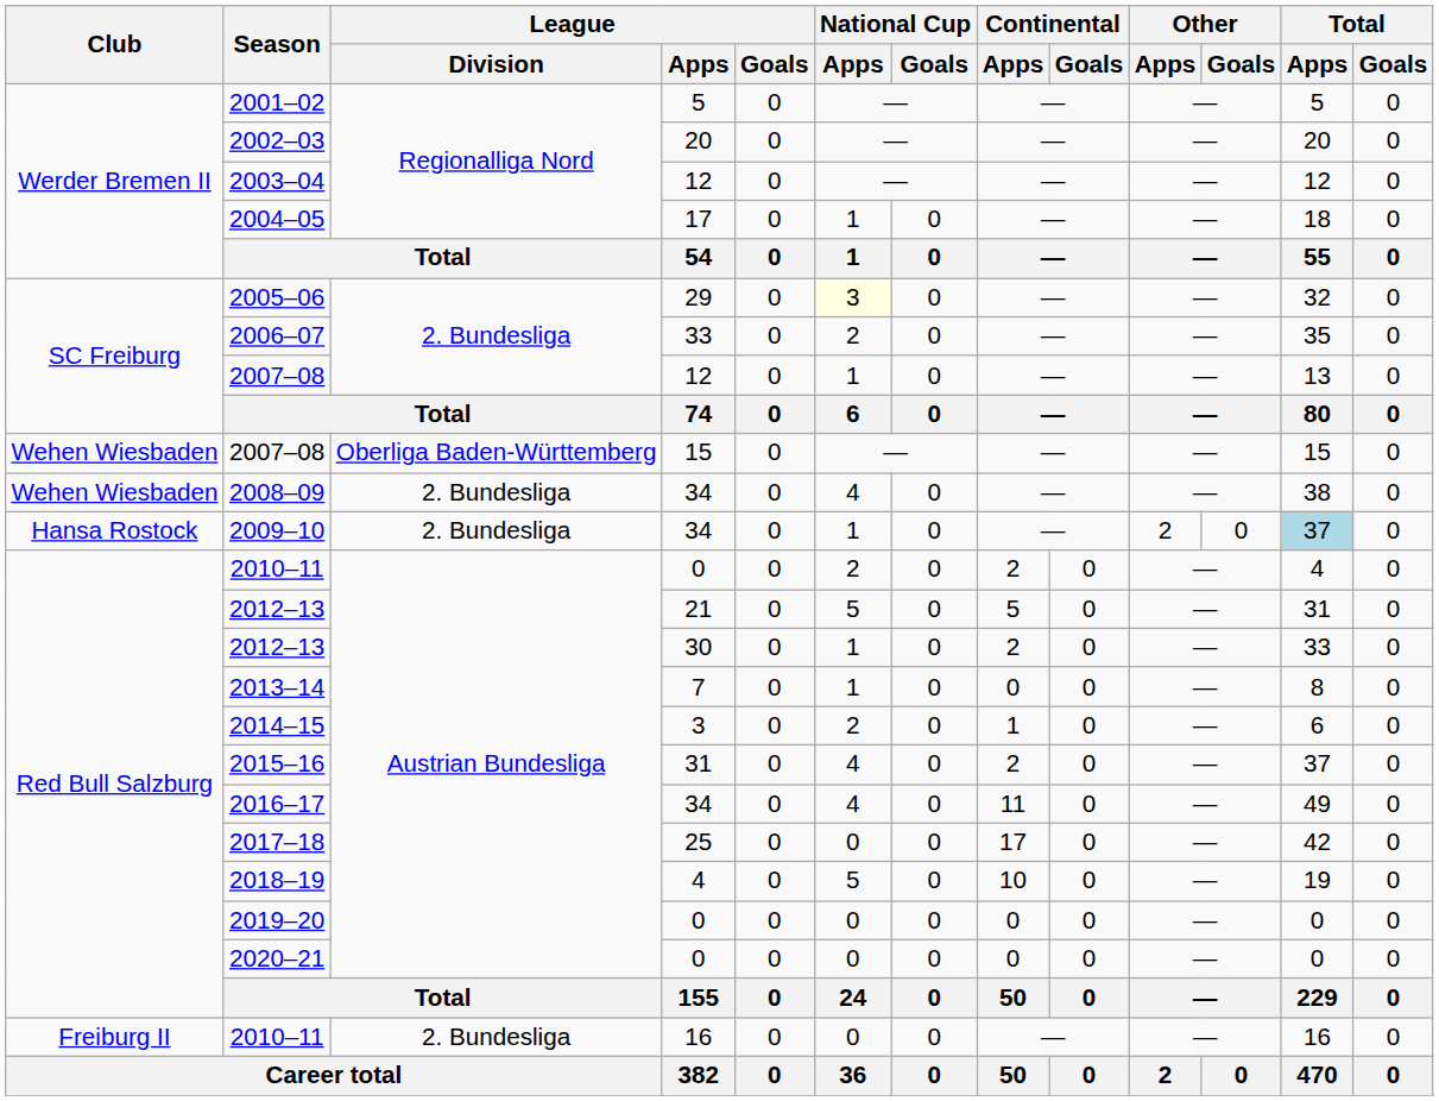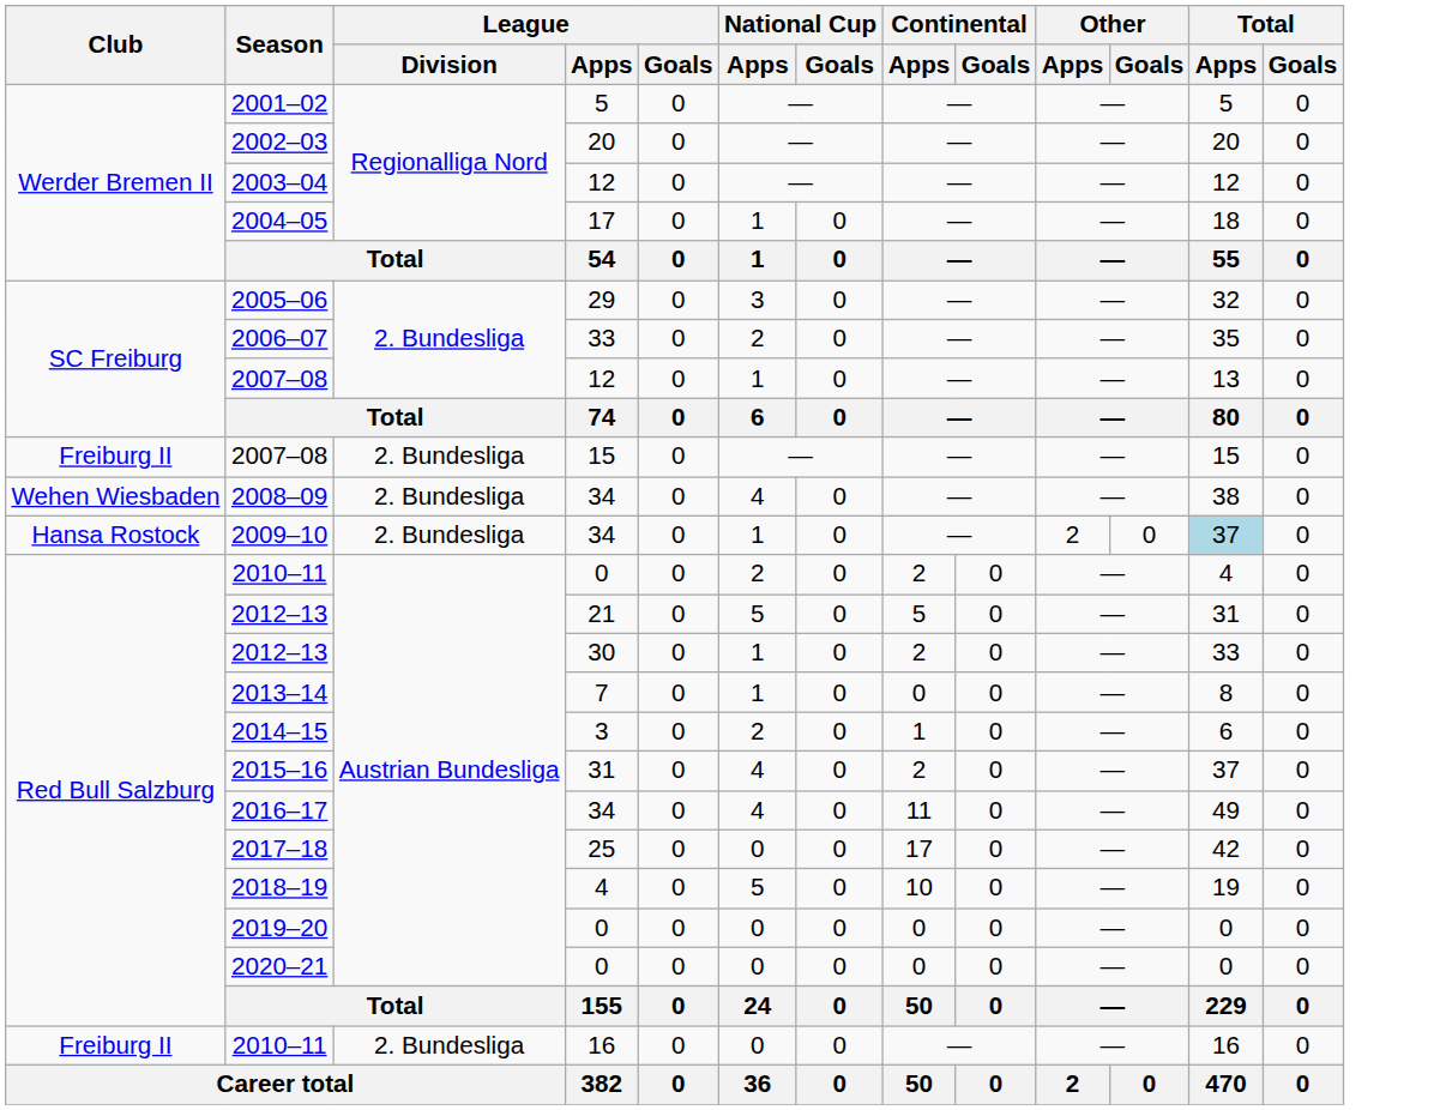2005–06 | National Cup / Apps: lightyellow background -> no background
2007–08 / 15 | Club: Wehen Wiesbaden -> Freiburg II
2007–08 / 15 | League / Division: Oberliga Baden-Württemberg -> 2. Bundesliga
